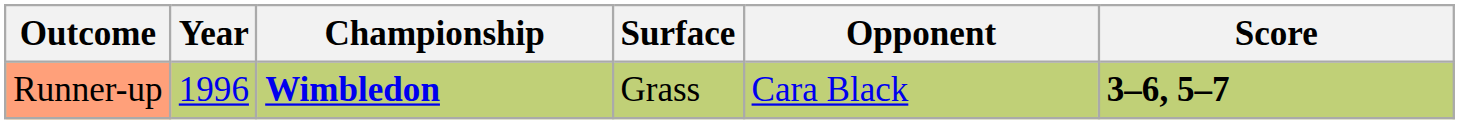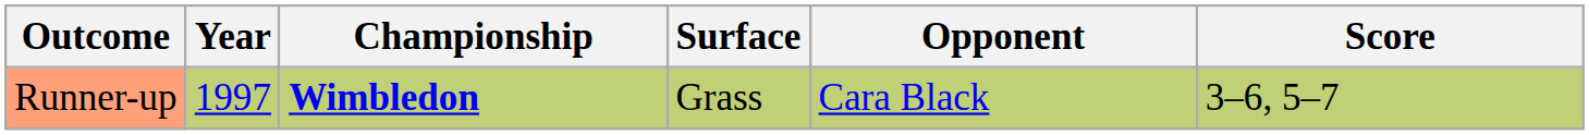Runner-up | Year: 1996 -> 1997
Runner-up | Score: bold -> normal
